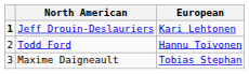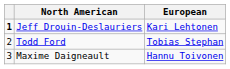Todd Ford | European: Hannu Toivonen -> Tobias Stephan
Maxime Daigneault | European: Tobias Stephan -> Hannu Toivonen
